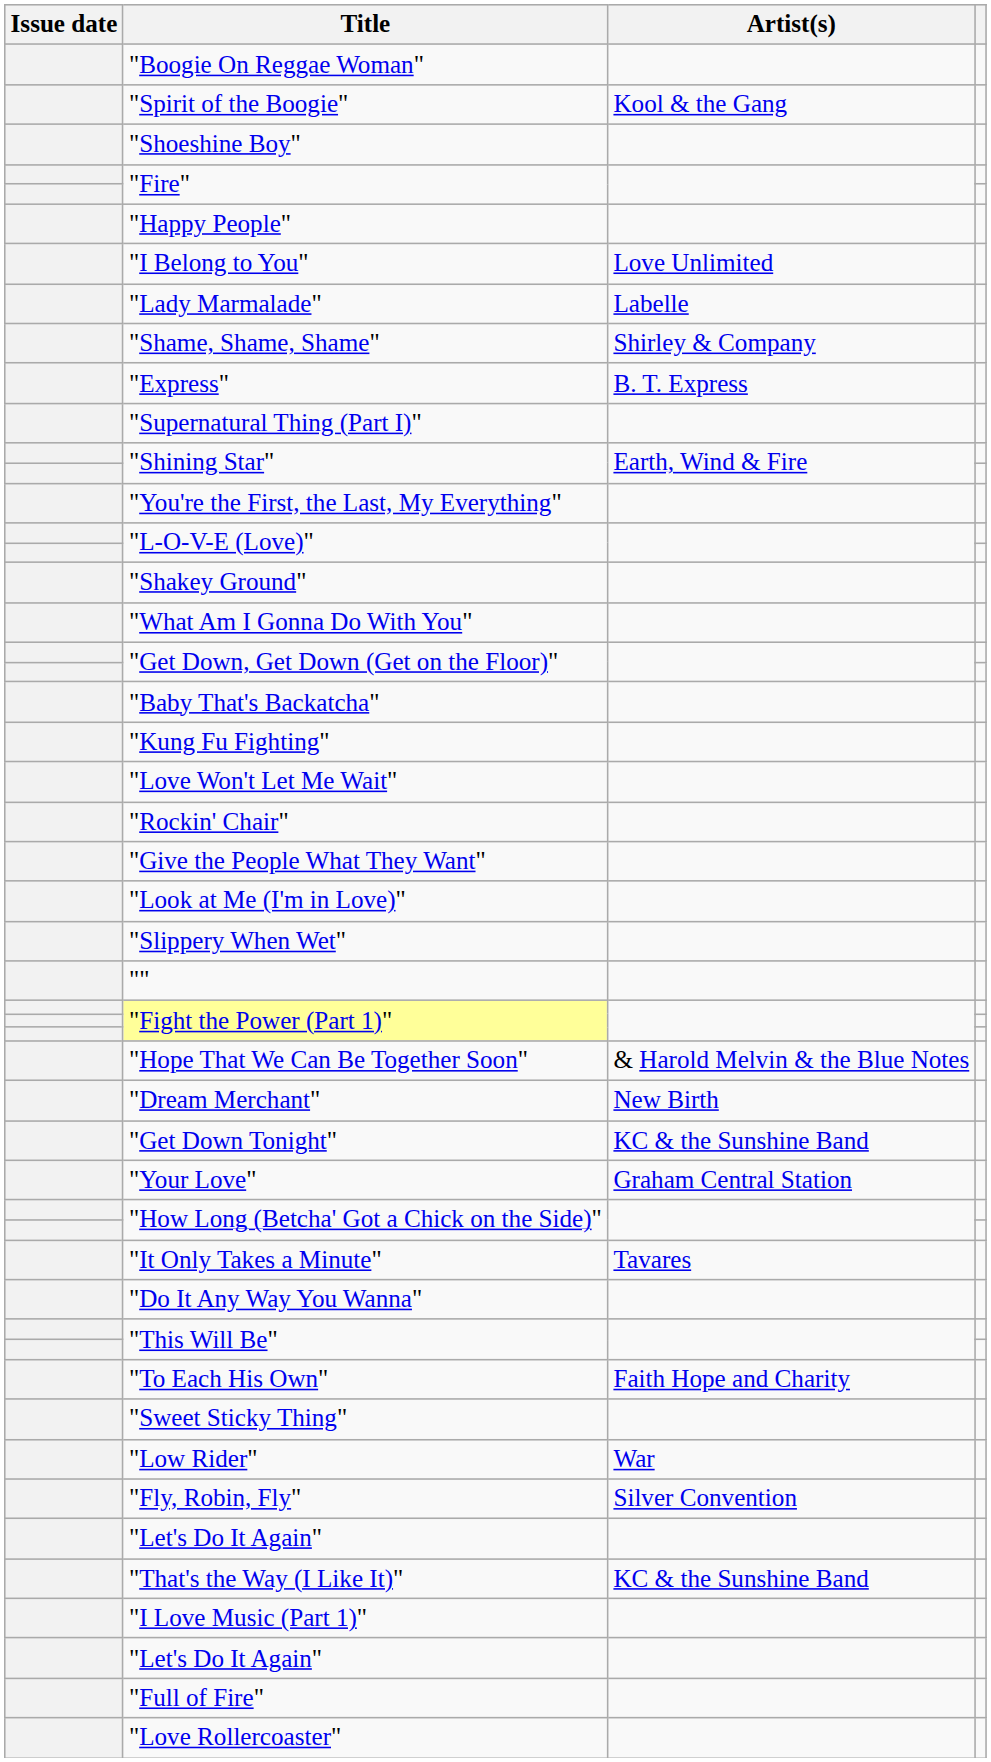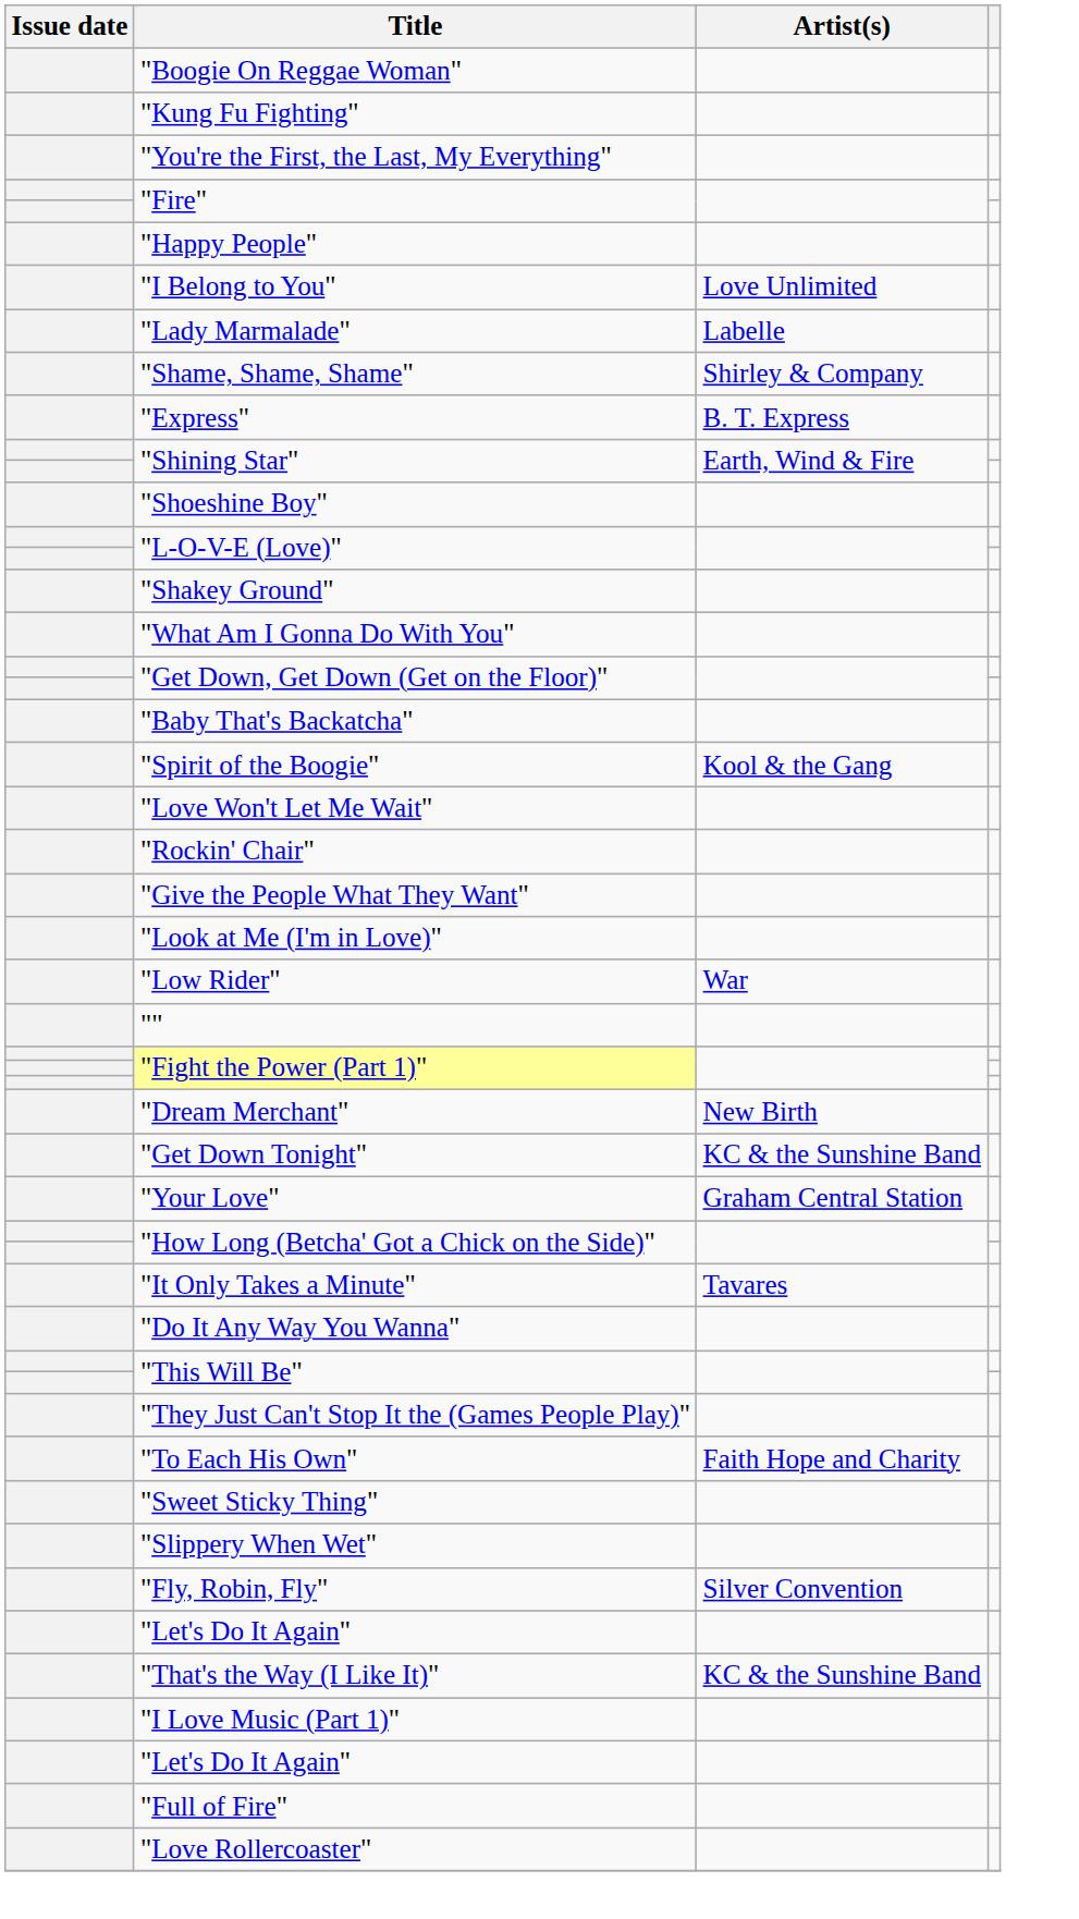rows swapped: "Kung Fu Fighting" <-> "Spirit of the Boogie"
rows swapped: "You're the First, the Last, My Everything" <-> "Shoeshine Boy"
- row: "Supernatural Thing (Part I)"
rows swapped: "Slippery When Wet" <-> "Low Rider"
- row: "Hope That We Can Be Together Soon" | & Harold Melvin & the Blue Notes
+ row: "They Just Can't Stop It the (Games People Play)"
